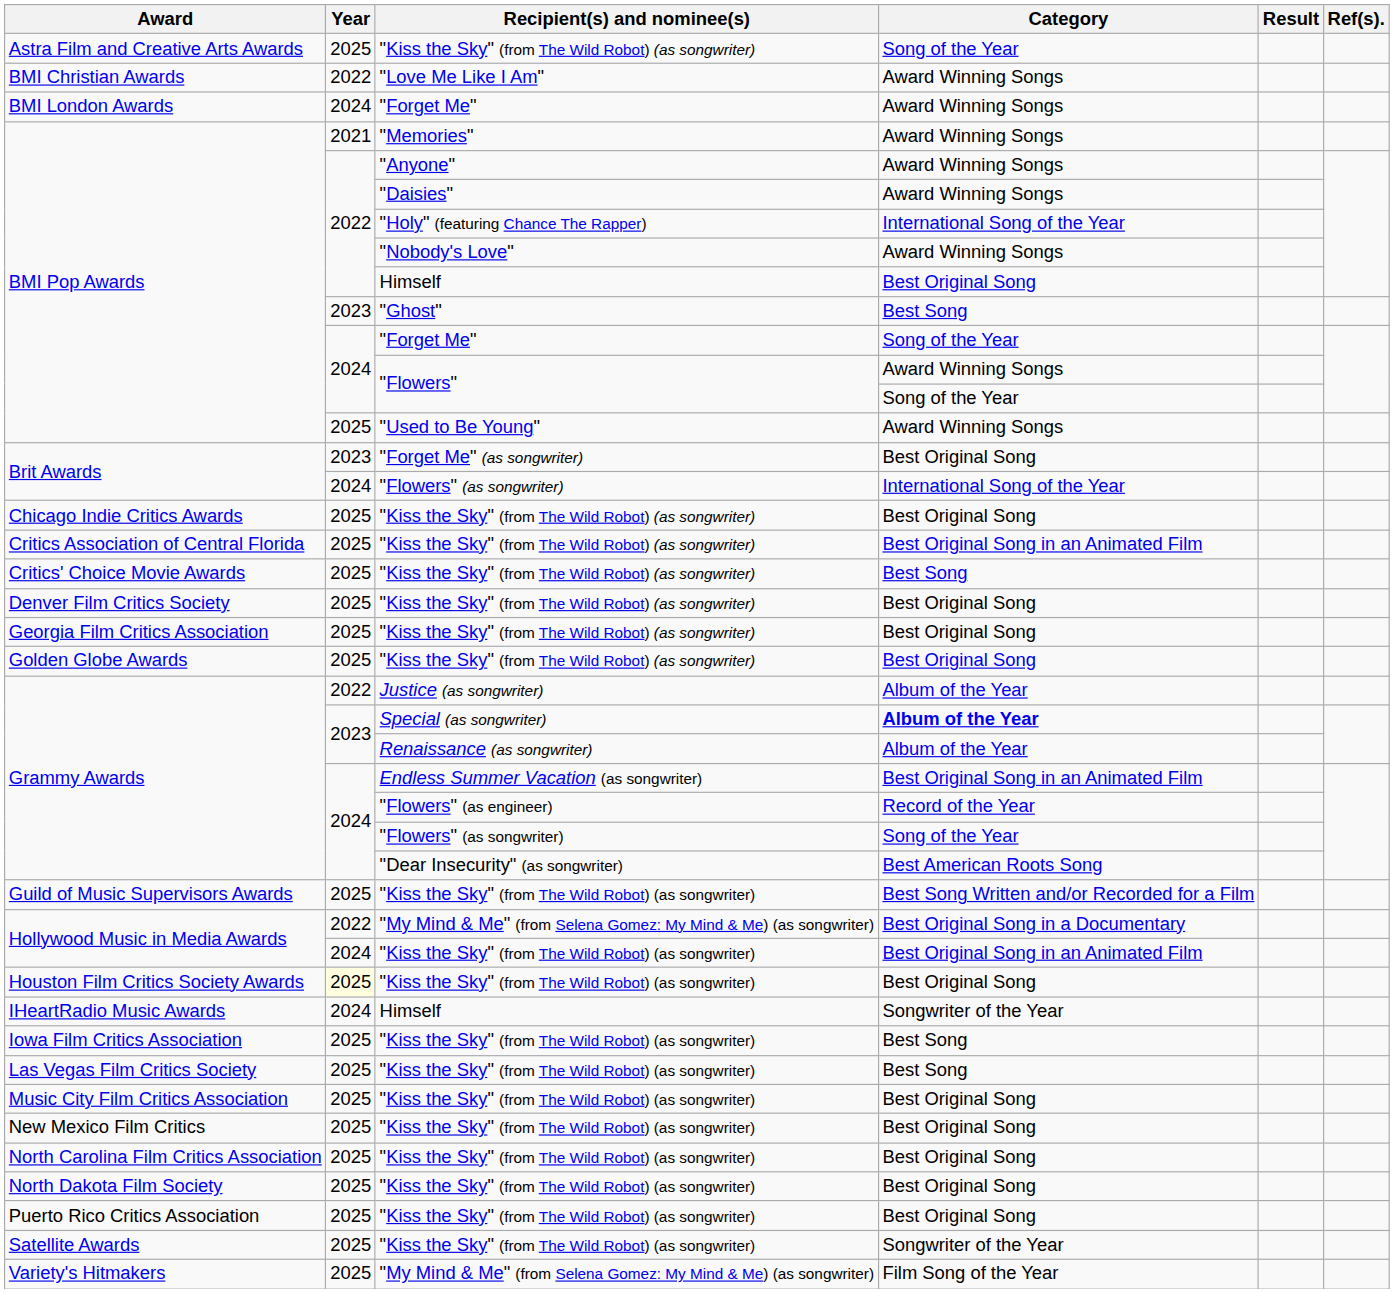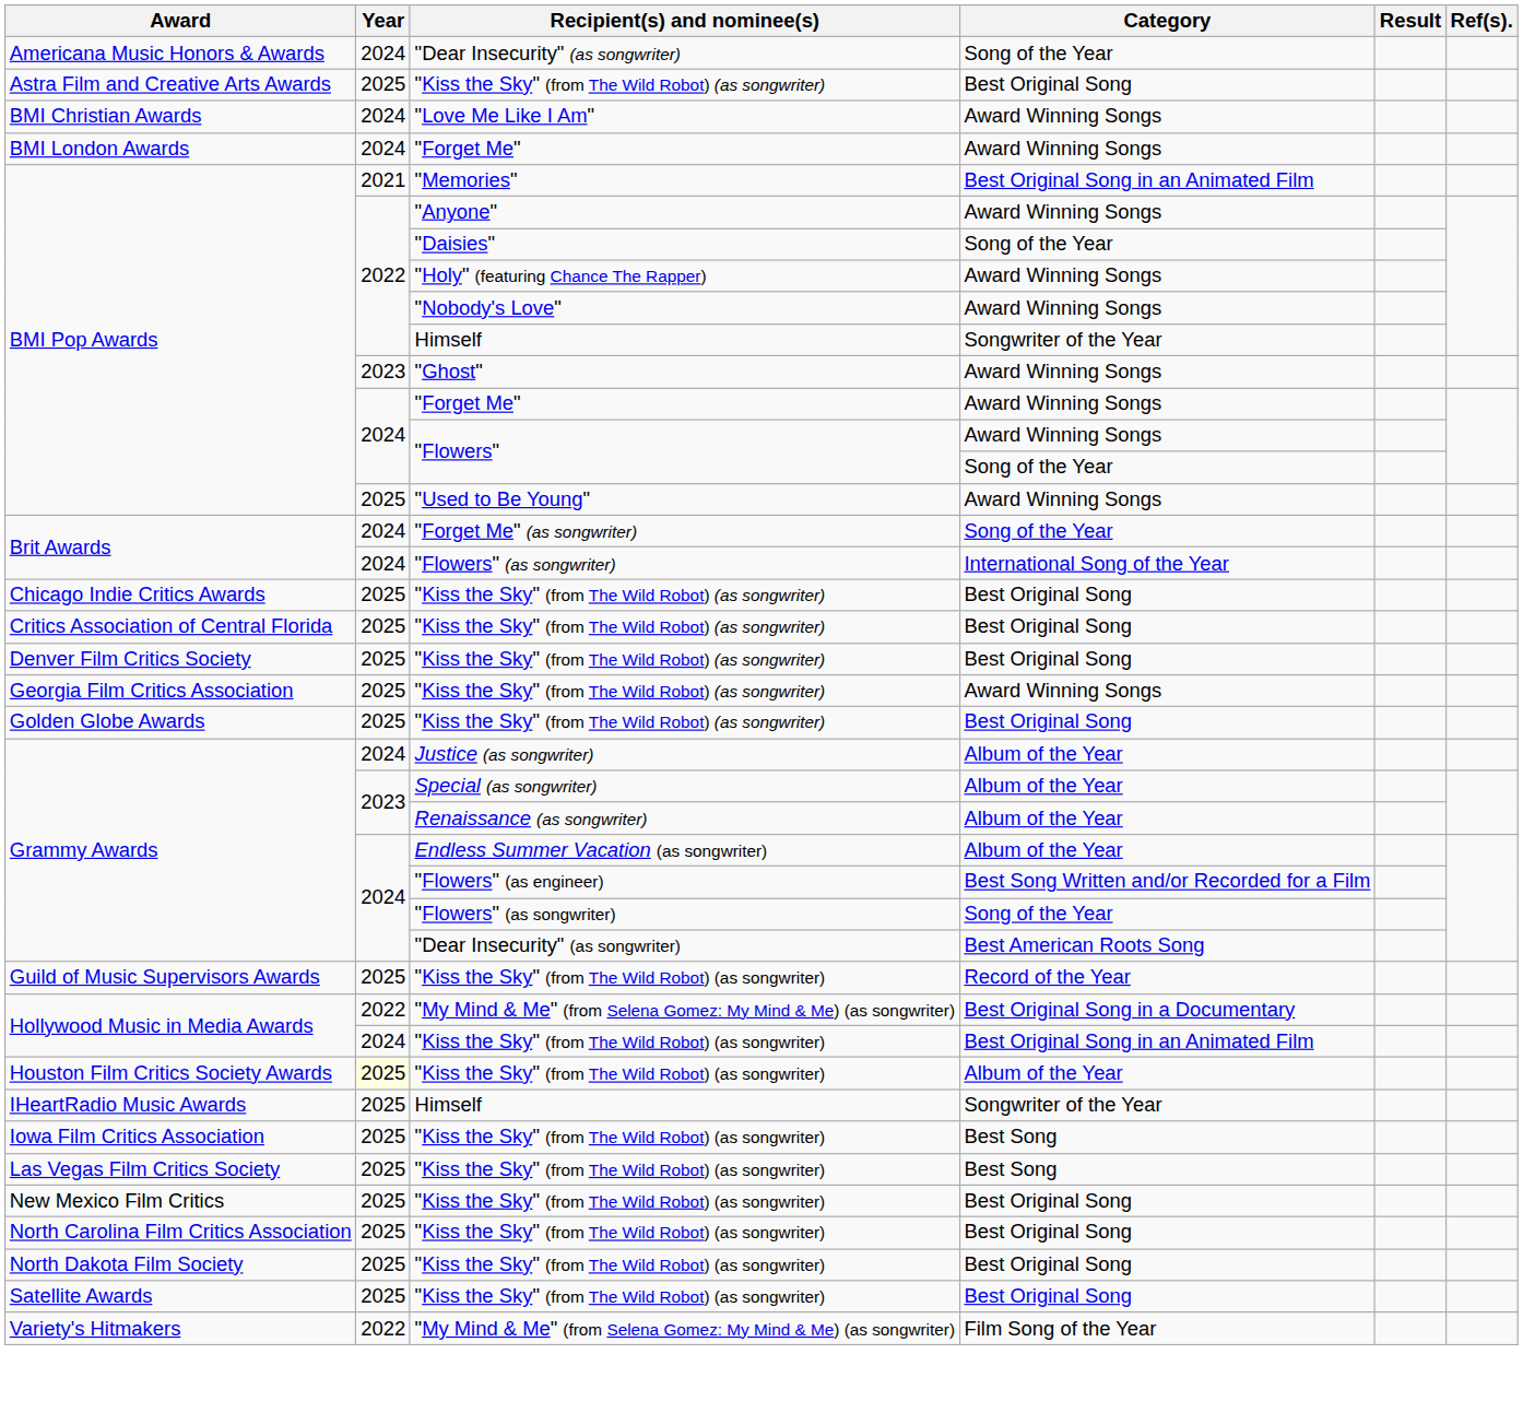+ row: Americana Music Honors & Awards | 2024 | "Dear Insecurity" (as songwriter) | Song of the Year
Astra Film and Creative Arts Awards | Category: Song of the Year -> Best Original Song
BMI Christian Awards | Year: 2022 -> 2024
BMI Pop Awards / "Memories" | Category: Award Winning Songs -> Best Original Song in an Animated Film
BMI Pop Awards / "Daisies" | Category: Award Winning Songs -> Song of the Year
BMI Pop Awards / "Holy" (featuring Chance The Rapper) | Category: International Song of the Year -> Award Winning Songs
BMI Pop Awards / Himself | Category: Best Original Song -> Songwriter of the Year
BMI Pop Awards / "Ghost" | Category: Best Song -> Award Winning Songs
BMI Pop Awards / "Forget Me" | Category: Song of the Year -> Award Winning Songs
Brit Awards / "Forget Me" (as songwriter) | Year: 2023 -> 2024
Brit Awards / "Forget Me" (as songwriter) | Category: Best Original Song -> Song of the Year
Critics Association of Central Florida | Category: Best Original Song in an Animated Film -> Best Original Song
- row: Critics' Choice Movie Awards | 2025 | "Kiss the Sky" (from The Wild Robot) (as songwriter) | Best Song
Georgia Film Critics Association | Category: Best Original Song -> Award Winning Songs
Grammy Awards / Justice (as songwriter) | Year: 2022 -> 2024
Grammy Awards / Special (as songwriter) | Category: bold -> normal
Grammy Awards / Endless Summer Vacation (as songwriter) | Category: Best Original Song in an Animated Film -> Album of the Year
Grammy Awards / "Flowers" (as engineer) | Category: Record of the Year -> Best Song Written and/or Recorded for a Film
Guild of Music Supervisors Awards | Category: Best Song Written and/or Recorded for a Film -> Record of the Year
Houston Film Critics Society Awards | Category: Best Original Song -> Album of the Year
IHeartRadio Music Awards | Year: 2024 -> 2025
- row: Music City Film Critics Association | 2025 | "Kiss the Sky" (from The Wild Robot) (as songwriter) | Best Original Song
- row: Puerto Rico Critics Association | 2025 | "Kiss the Sky" (from The Wild Robot) (as songwriter) | Best Original Song
Satellite Awards | Category: Songwriter of the Year -> Best Original Song
Variety's Hitmakers | Year: 2025 -> 2022
